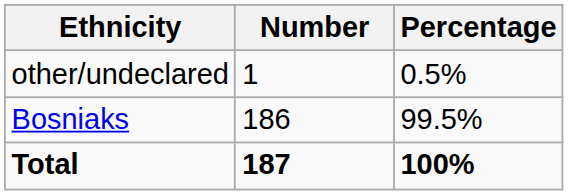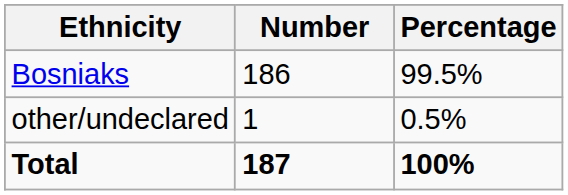rows swapped: Bosniaks <-> other/undeclared
